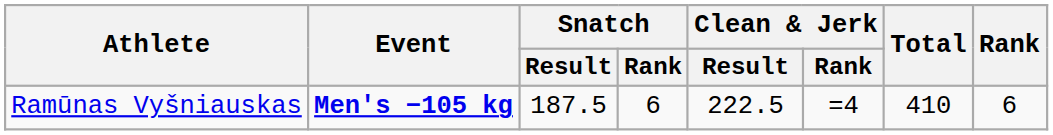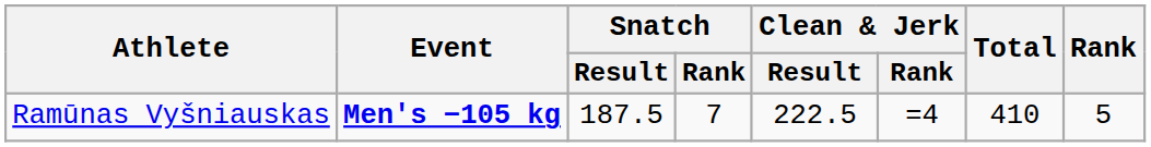Ramūnas Vyšniauskas | Snatch / Rank: 6 -> 7
Ramūnas Vyšniauskas | Rank: 6 -> 5
